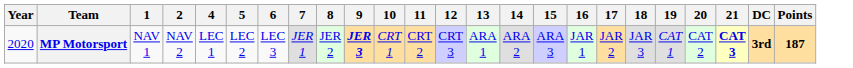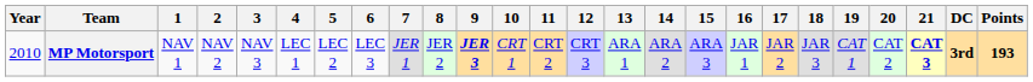+ column: 3 | NAV 3
MP Motorsport | Year: 2020 -> 2010
MP Motorsport | Points: 187 -> 193
